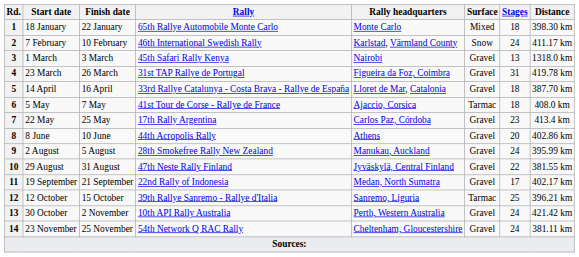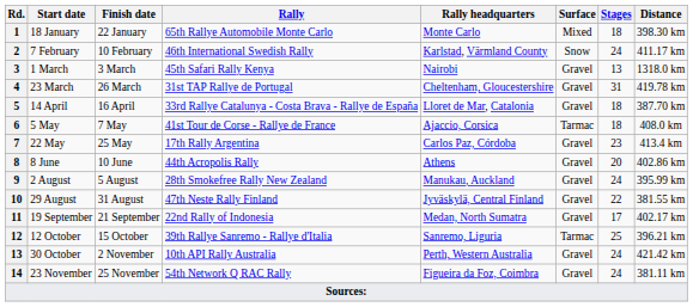23 March | Rally headquarters: Figueira da Foz, Coimbra -> Cheltenham, Gloucestershire
23 November | Rally headquarters: Cheltenham, Gloucestershire -> Figueira da Foz, Coimbra
